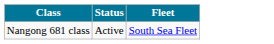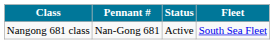+ column: Pennant # | Nan-Gong 681
